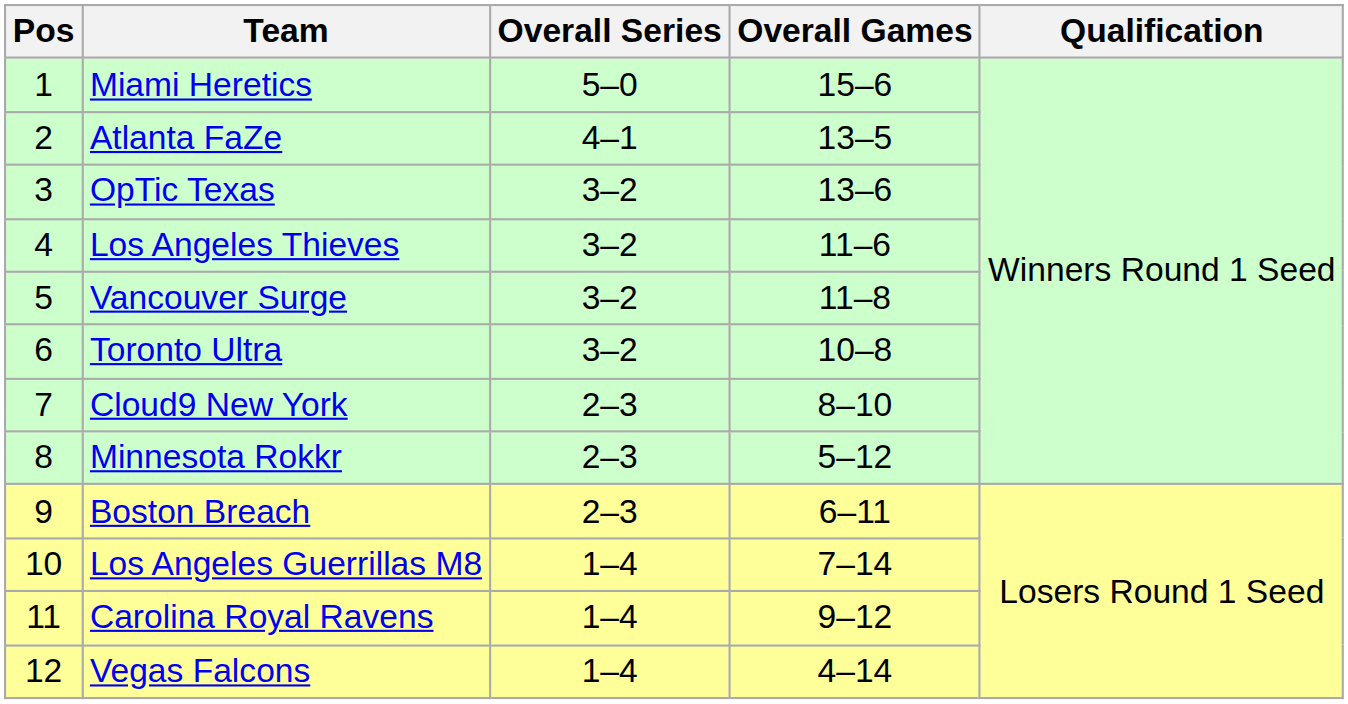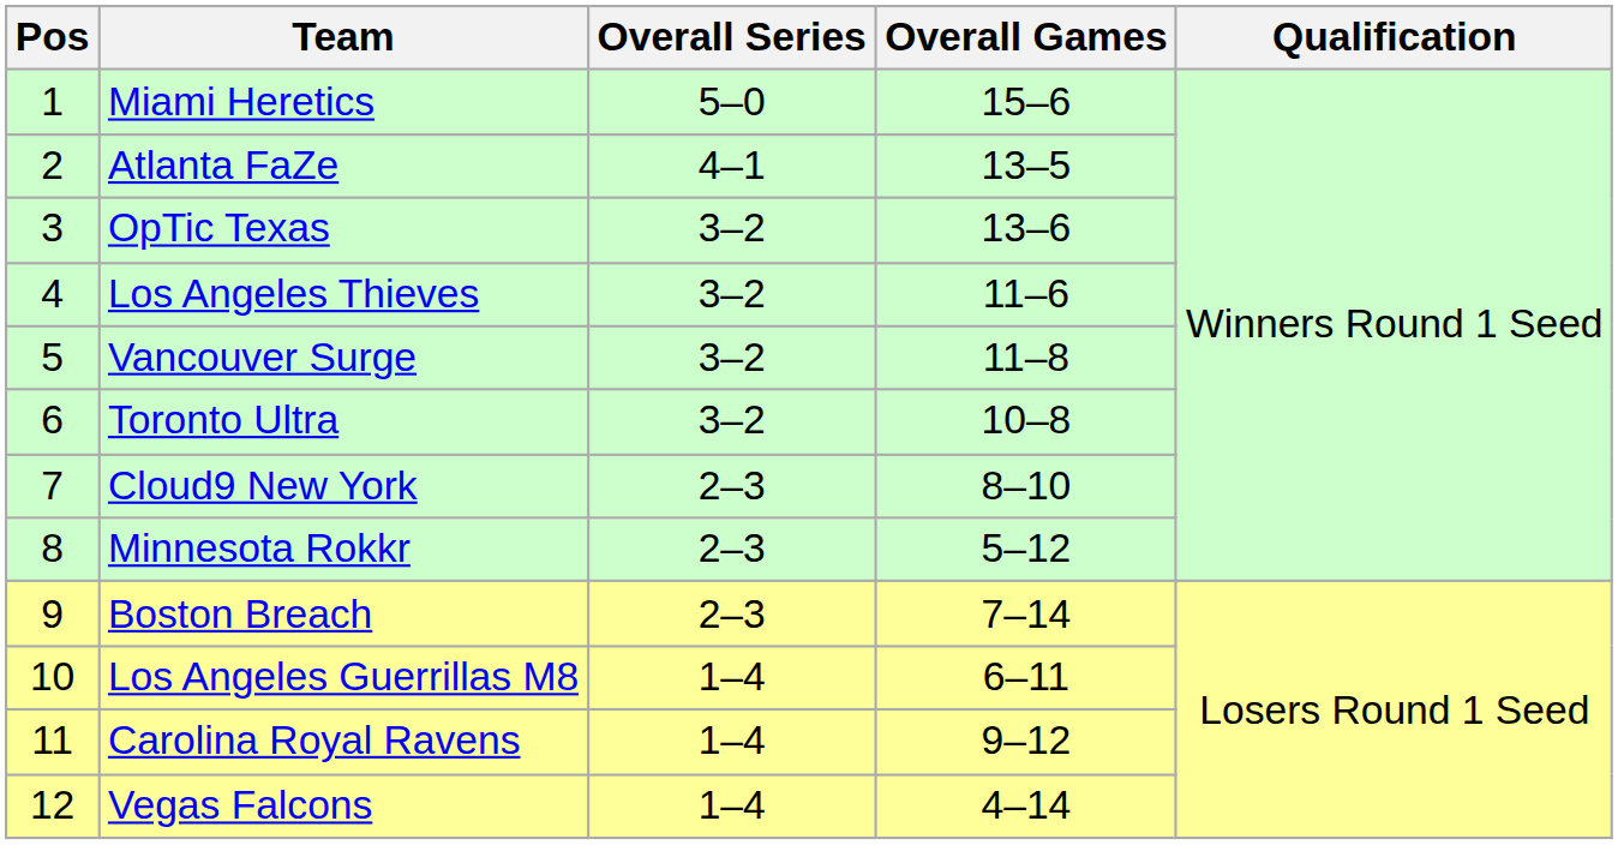Boston Breach | Overall Games: 6–11 -> 7–14
Los Angeles Guerrillas M8 | Overall Games: 7–14 -> 6–11
